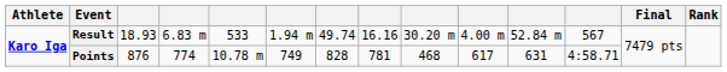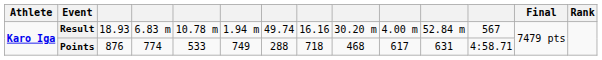Result | column 5: 533 -> 10.78 m
Points | column 5: 10.78 m -> 533
Points | column 7: 828 -> 288
Points | column 8: 781 -> 718
